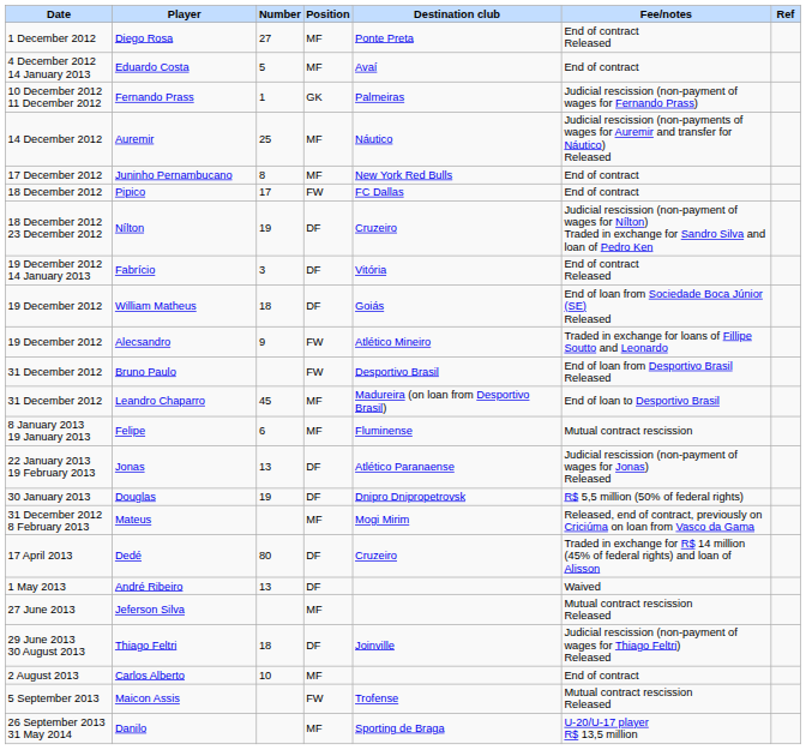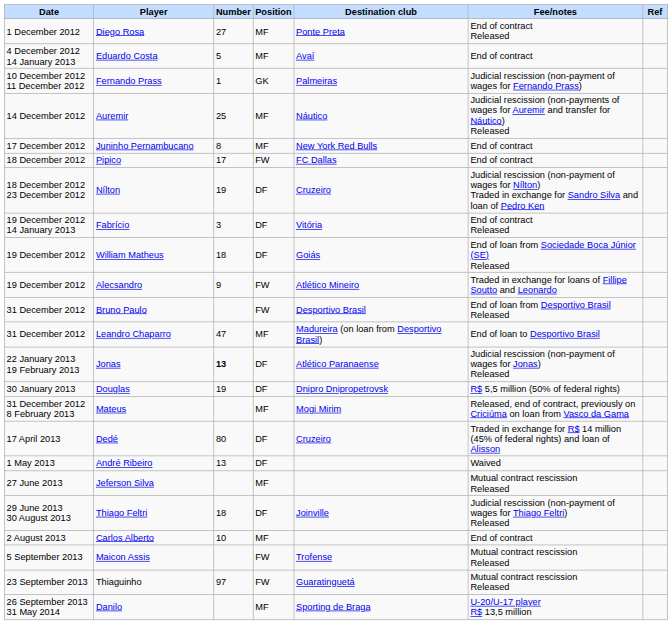Leandro Chaparro | Number: 45 -> 47
- row: 8 January 2013 19 January 2013 | Felipe | 6 | MF | Fluminense | Mutual contract rescission
Jonas | Number: normal -> bold
+ row: 23 September 2013 | Thiaguinho | 97 | FW | Guaratinguetá | Mutual contract rescission Released
